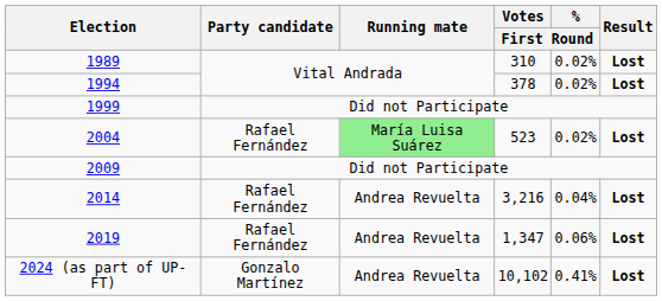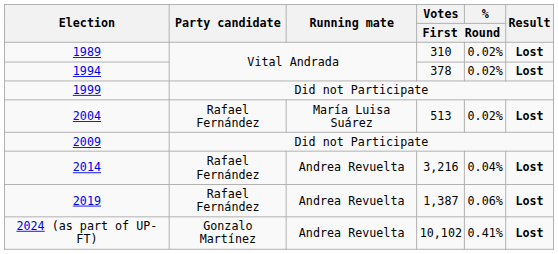2004 | Running mate: lightgreen background -> no background
2004 | Votes / First Round: 523 -> 513
2019 | Votes / First Round: 1,347 -> 1,387
